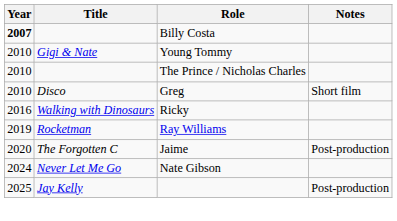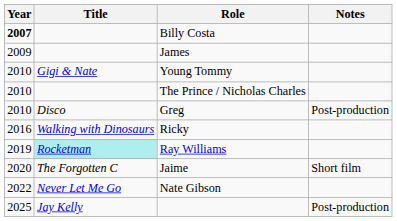+ row: 2009 | James
Greg | Notes: Short film -> Post-production
Ray Williams | Title: no background -> paleturquoise background
Jaime | Notes: Post-production -> Short film
Nate Gibson | Year: 2024 -> 2022
